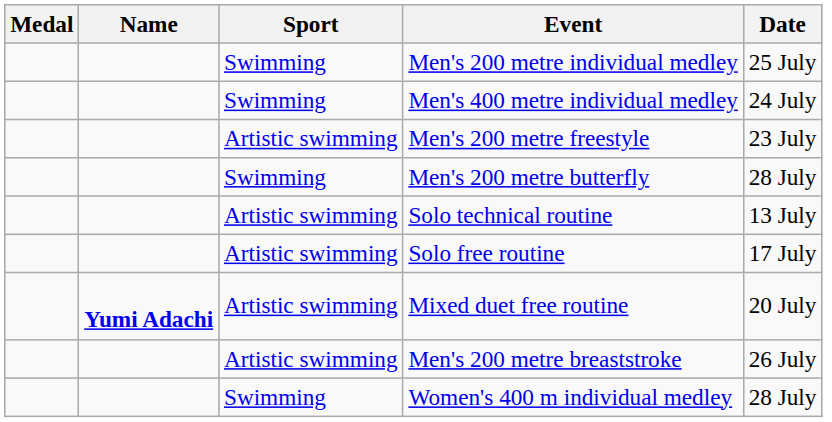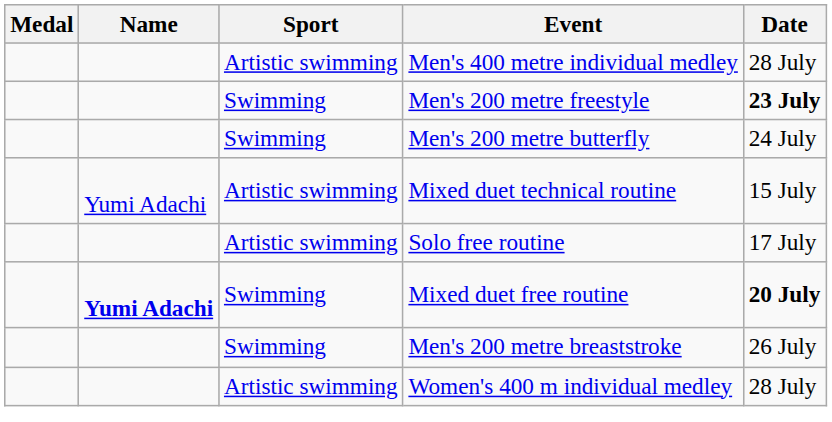- row: Swimming | Men's 200 metre individual medley | 25 July
Men's 400 metre individual medley | Sport: Swimming -> Artistic swimming
Men's 400 metre individual medley | Date: 24 July -> 28 July
Men's 200 metre freestyle | Sport: Artistic swimming -> Swimming
Men's 200 metre freestyle | Date: normal -> bold
Men's 200 metre butterfly | Date: 28 July -> 24 July
- row: Artistic swimming | Solo technical routine | 13 July
+ row: Yumi Adachi | Artistic swimming | Mixed duet technical routine | 15 July
Mixed duet free routine | Sport: Artistic swimming -> Swimming
Mixed duet free routine | Date: normal -> bold
Men's 200 metre breaststroke | Sport: Artistic swimming -> Swimming
Women's 400 m individual medley | Sport: Swimming -> Artistic swimming
